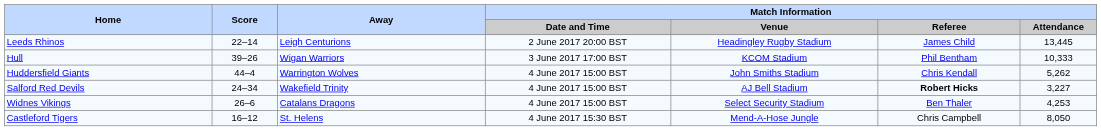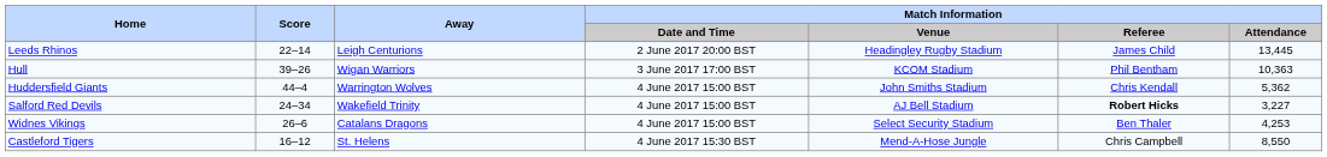Hull | Match Information / Attendance: 10,333 -> 10,363
Huddersfield Giants | Match Information / Attendance: 5,262 -> 5,362
Castleford Tigers | Match Information / Attendance: 8,050 -> 8,550
